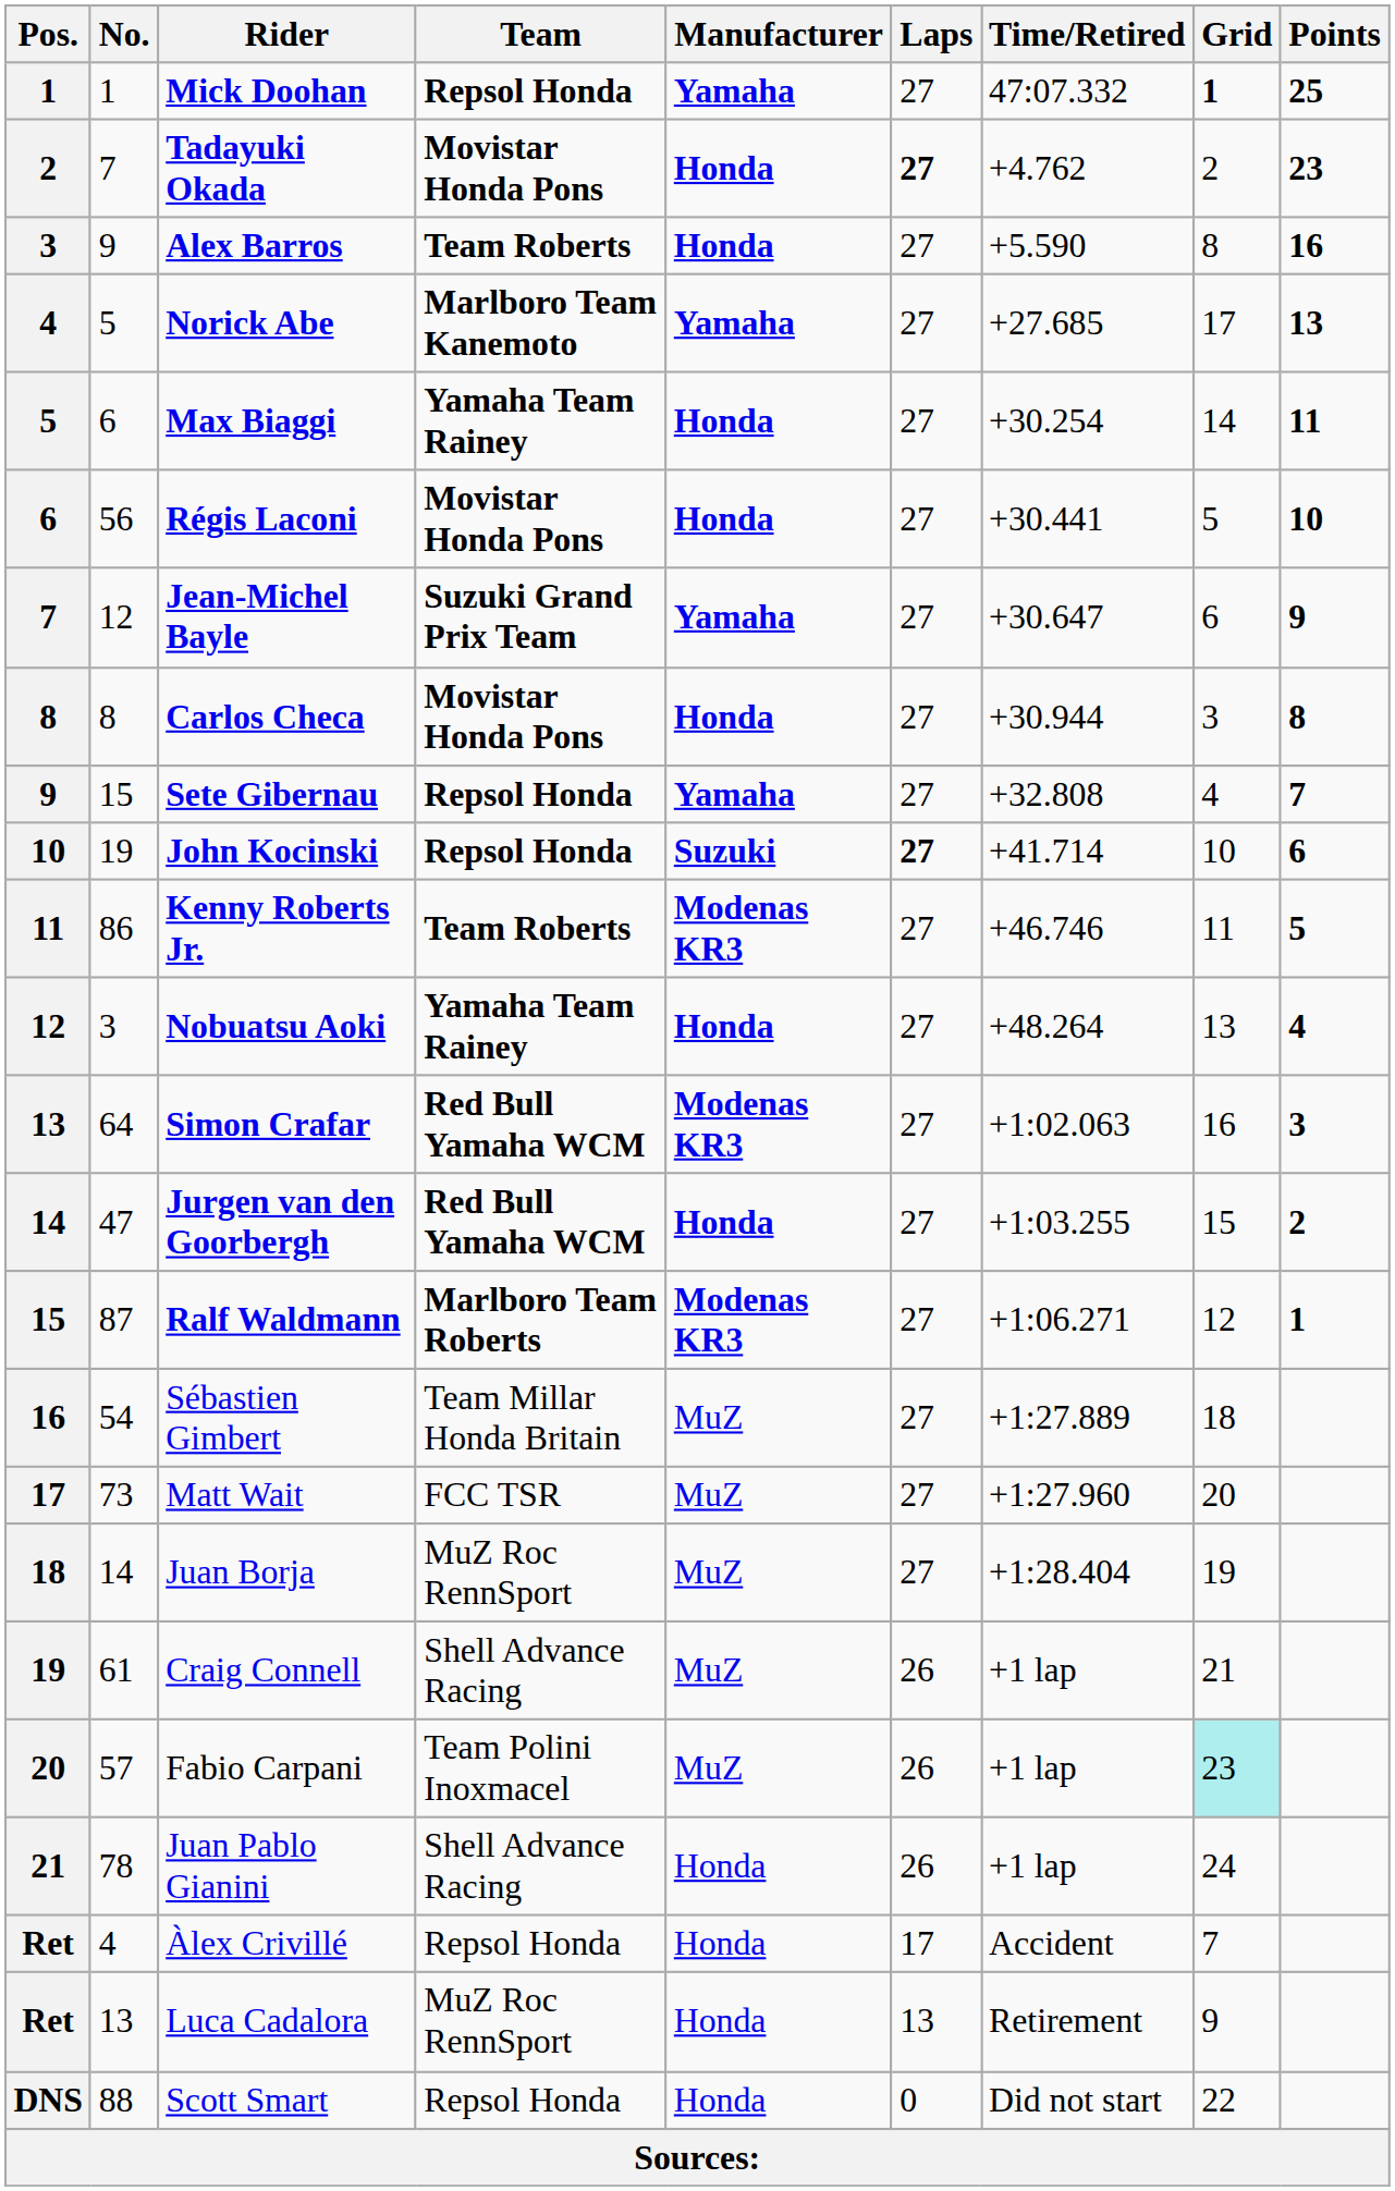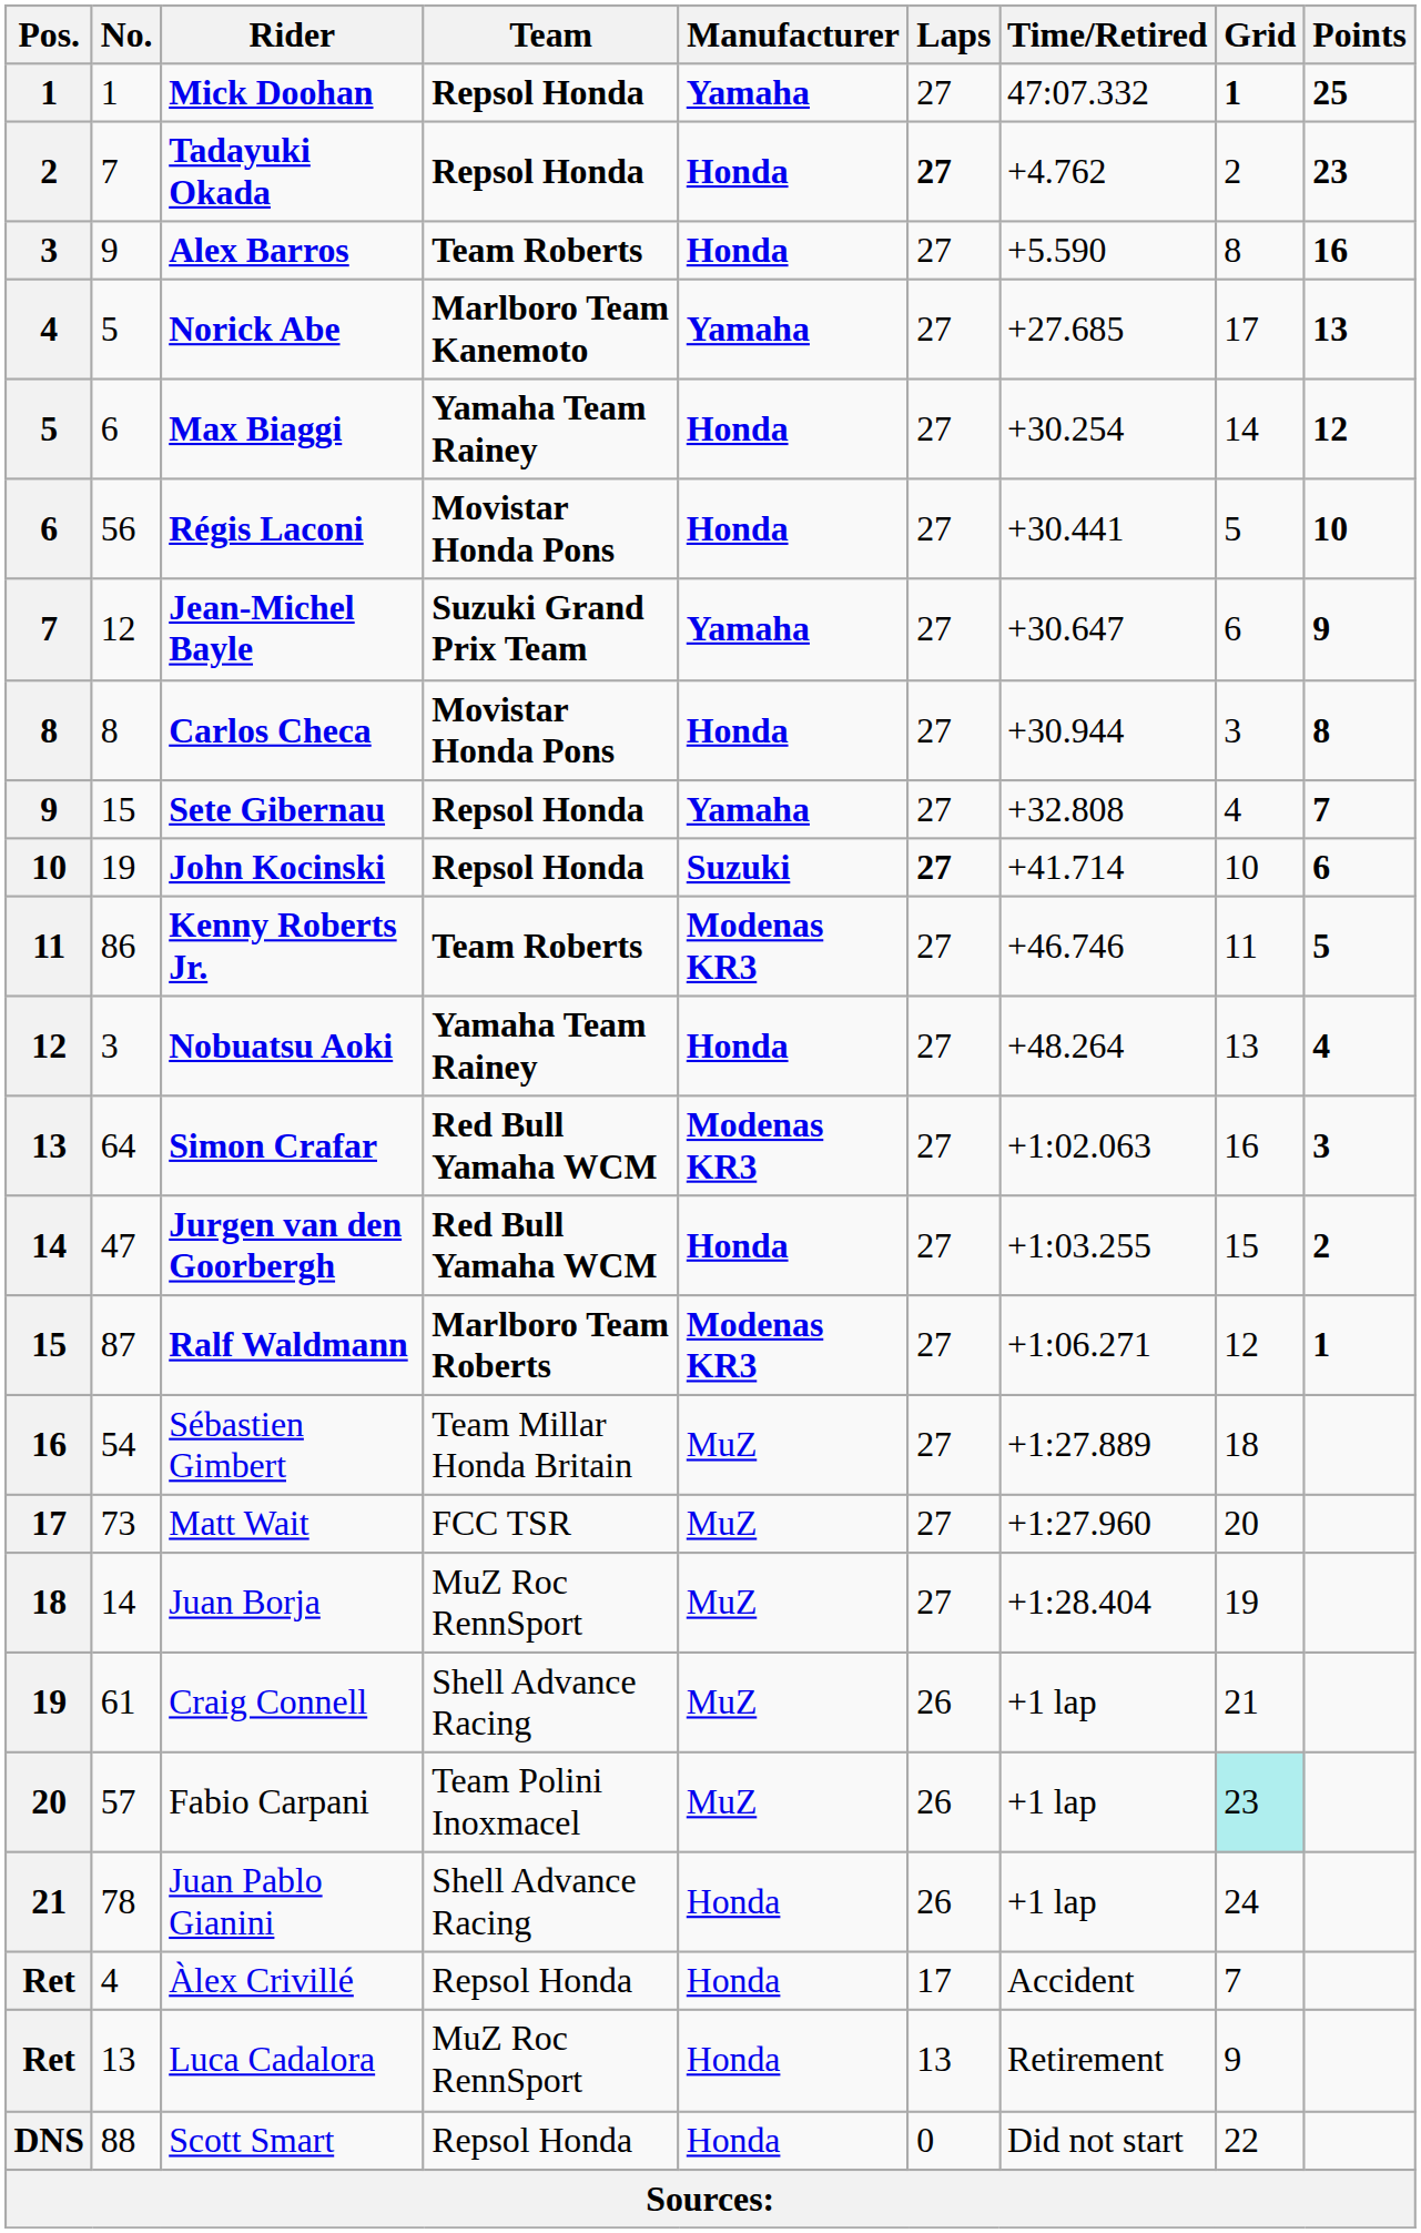Tadayuki Okada | Team: Movistar Honda Pons -> Repsol Honda
Max Biaggi | Points: 11 -> 12
